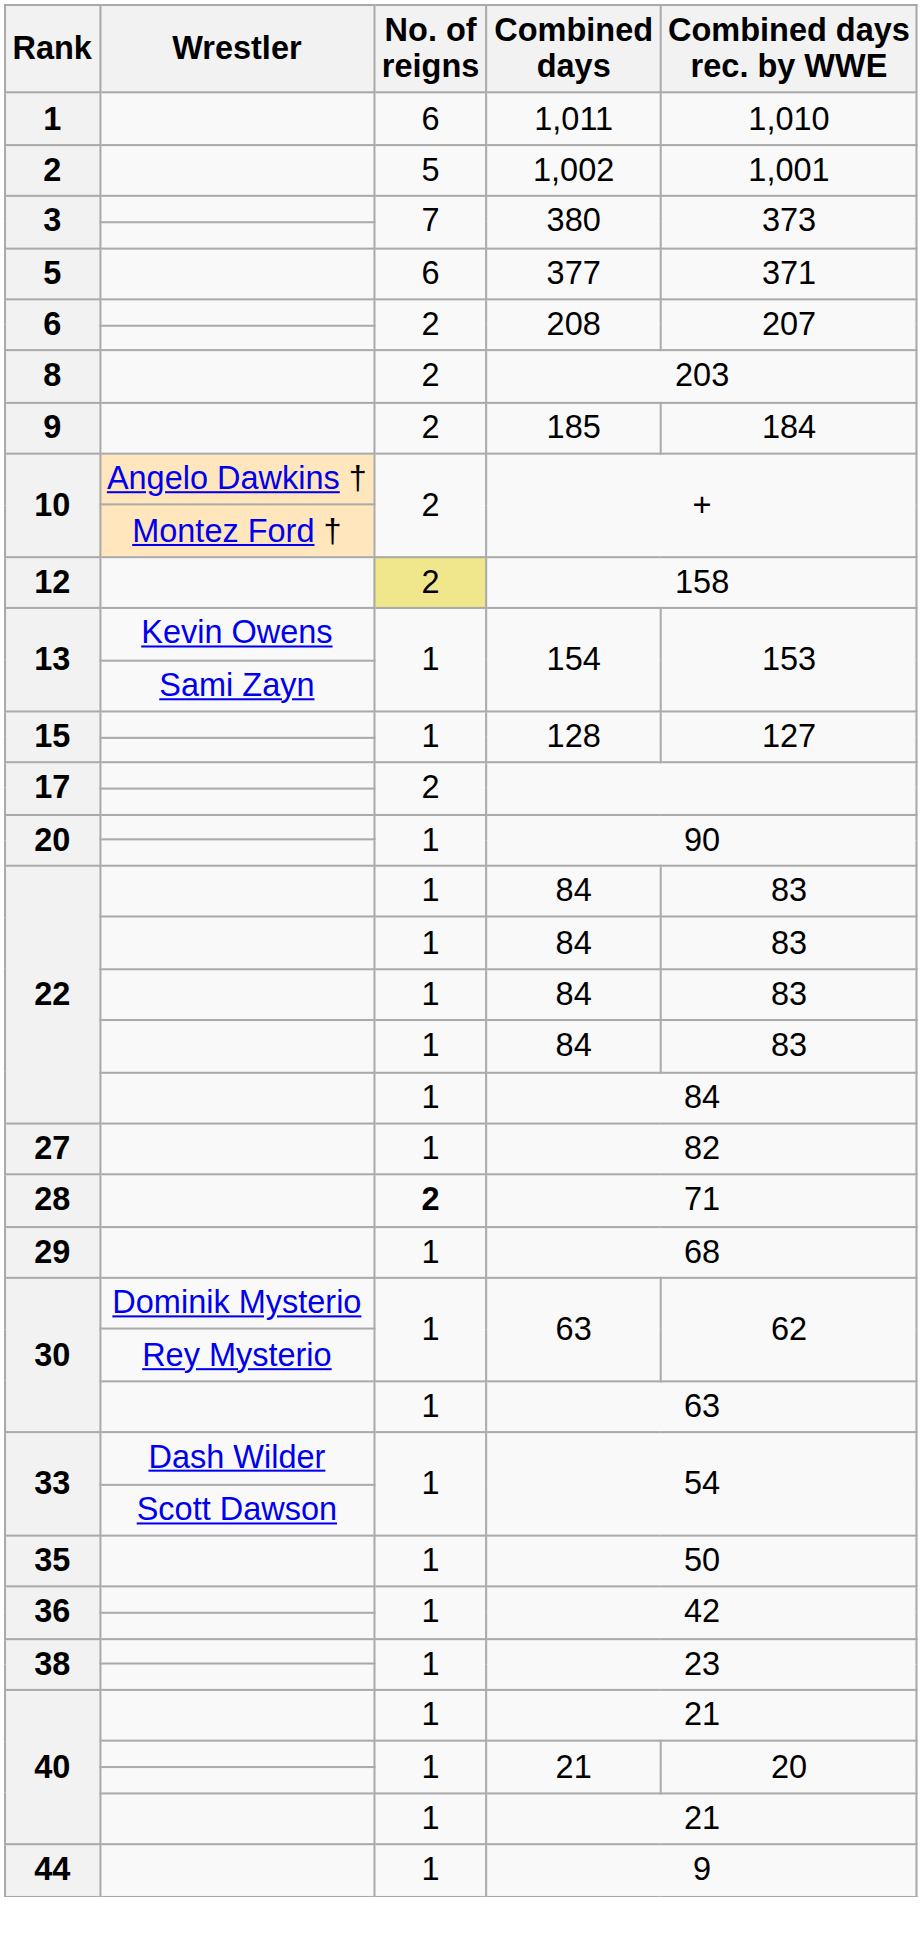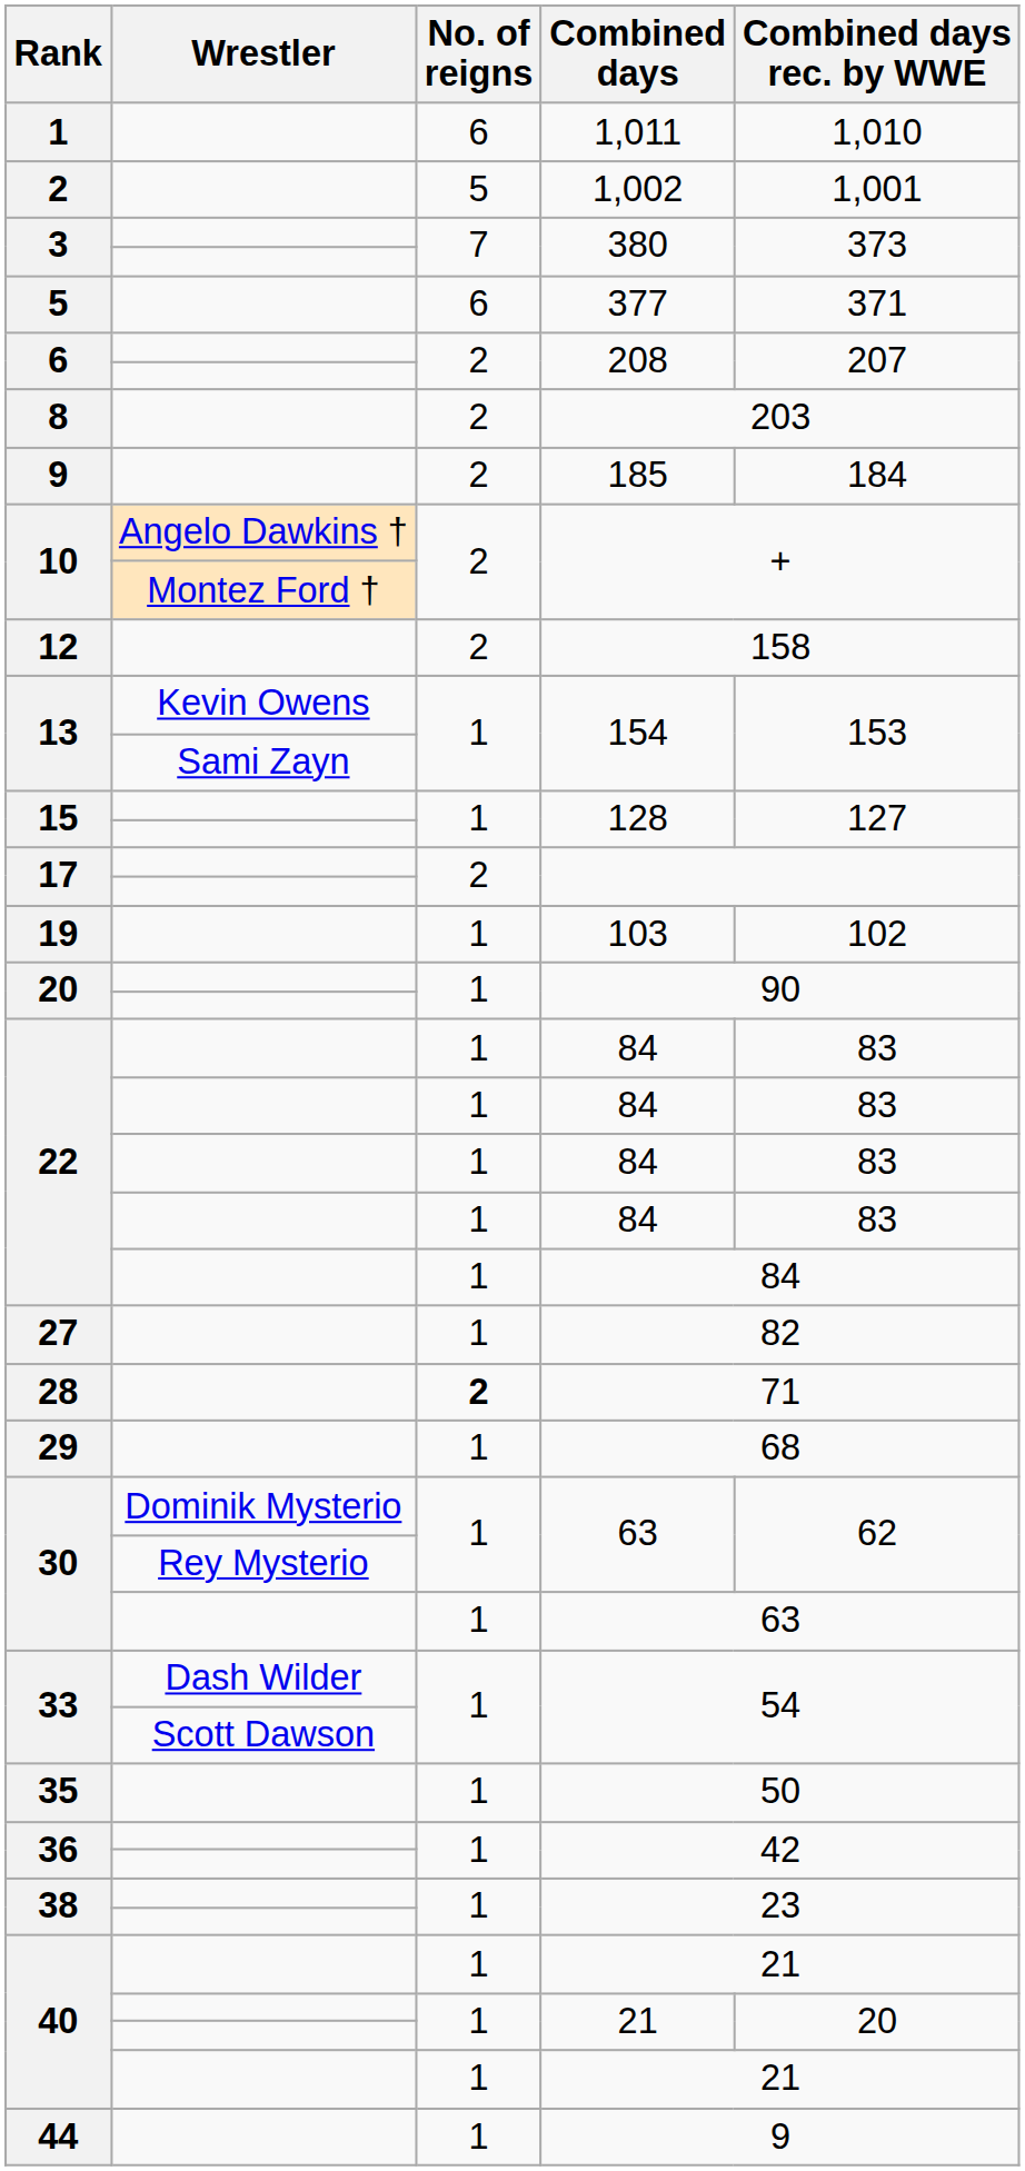12 | No. of reigns: khaki background -> no background
+ row: 19 | 1 | 103 | 102
